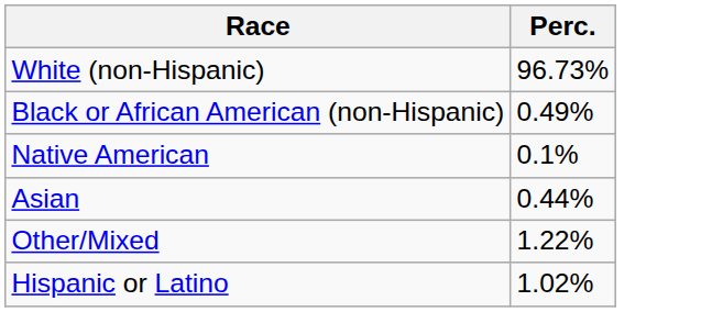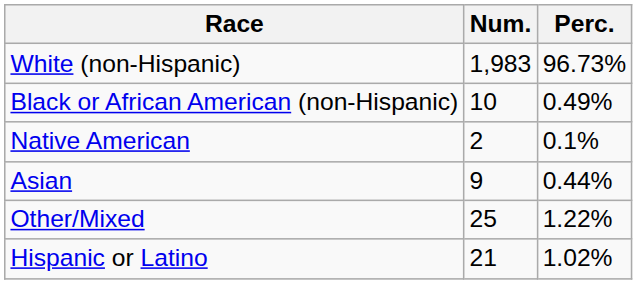+ column: Num. | 1,983 | 10 | 2 | 9 | 25 | 21
